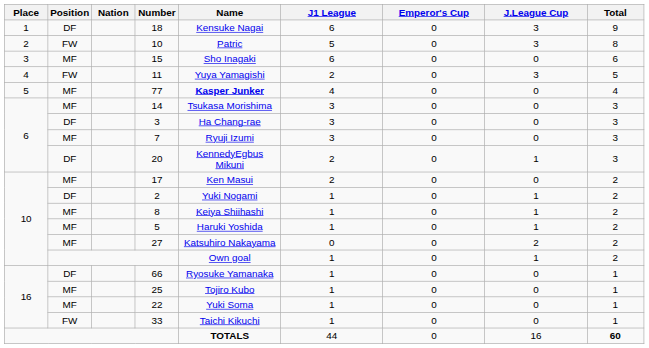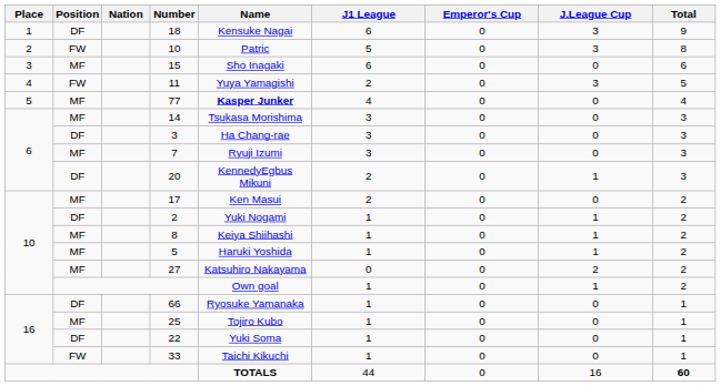22 | Position: MF -> DF
